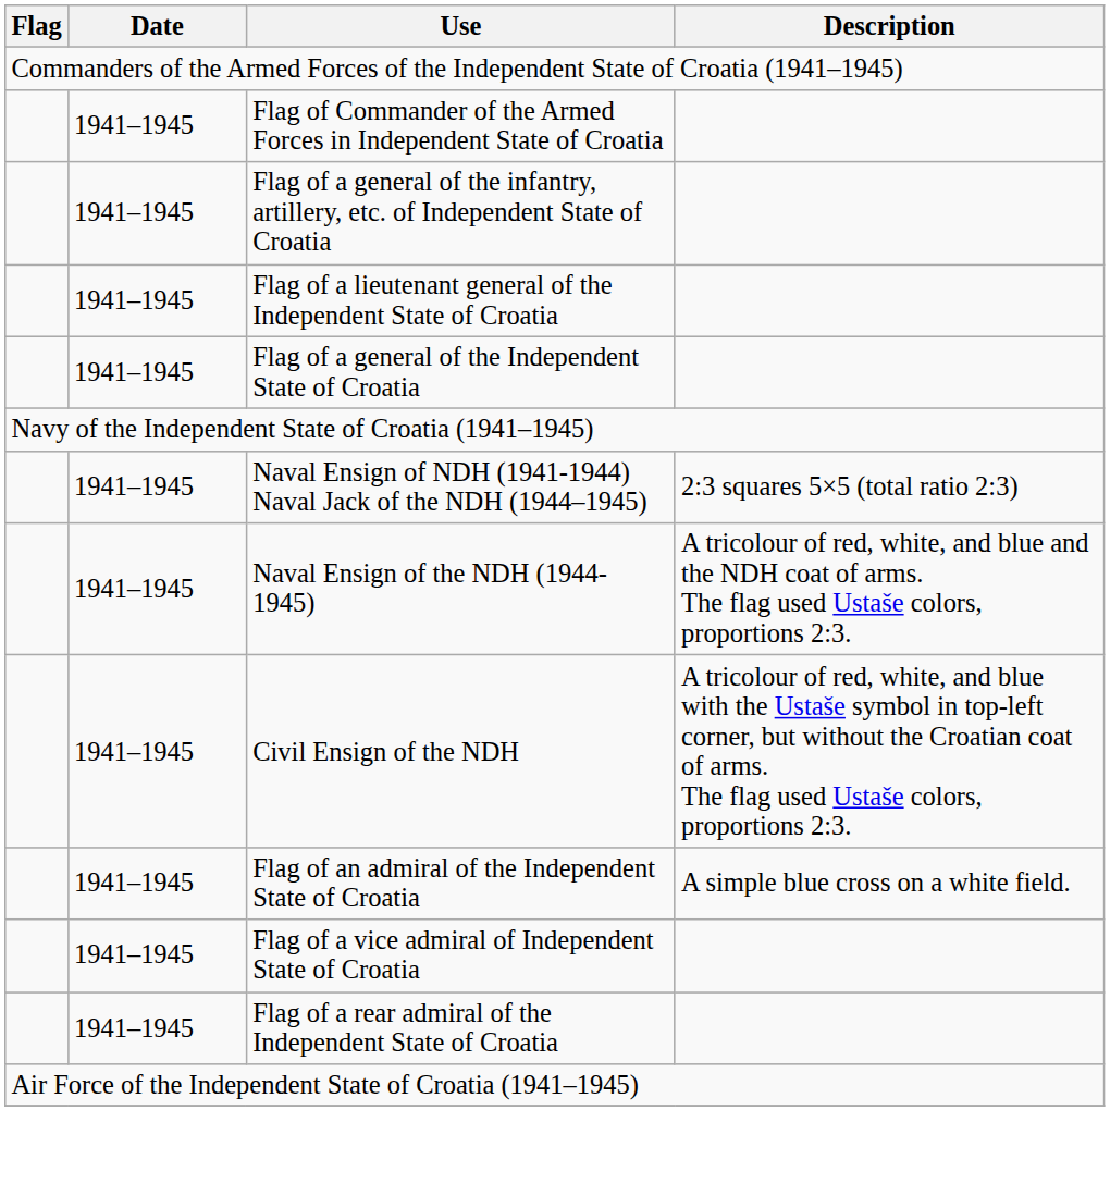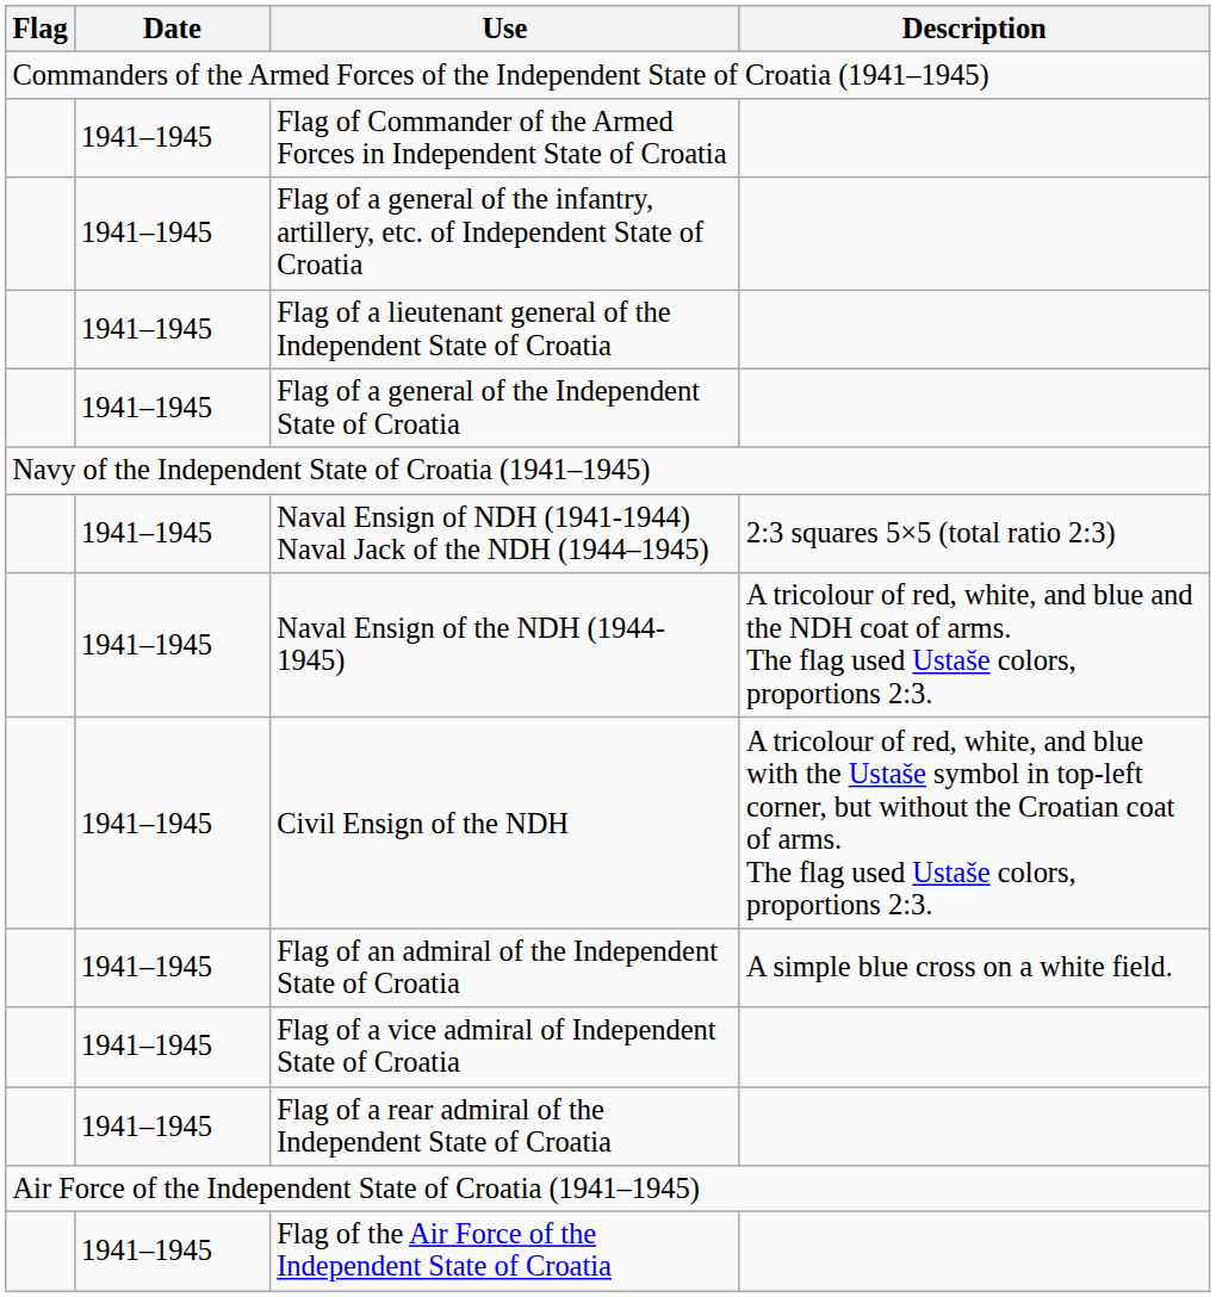+ row: 1941–1945 | Flag of the Air Force of the Independent State of Croatia
